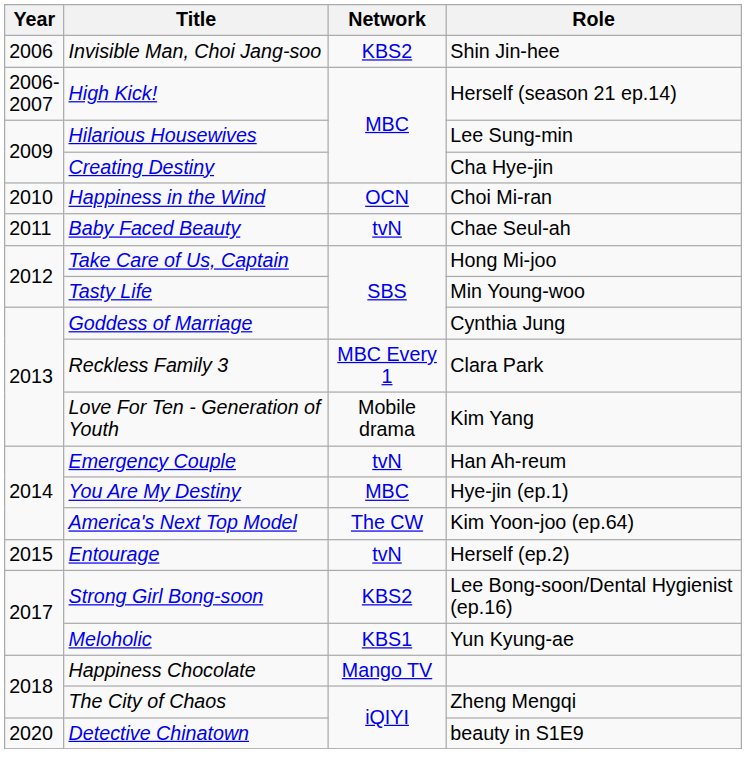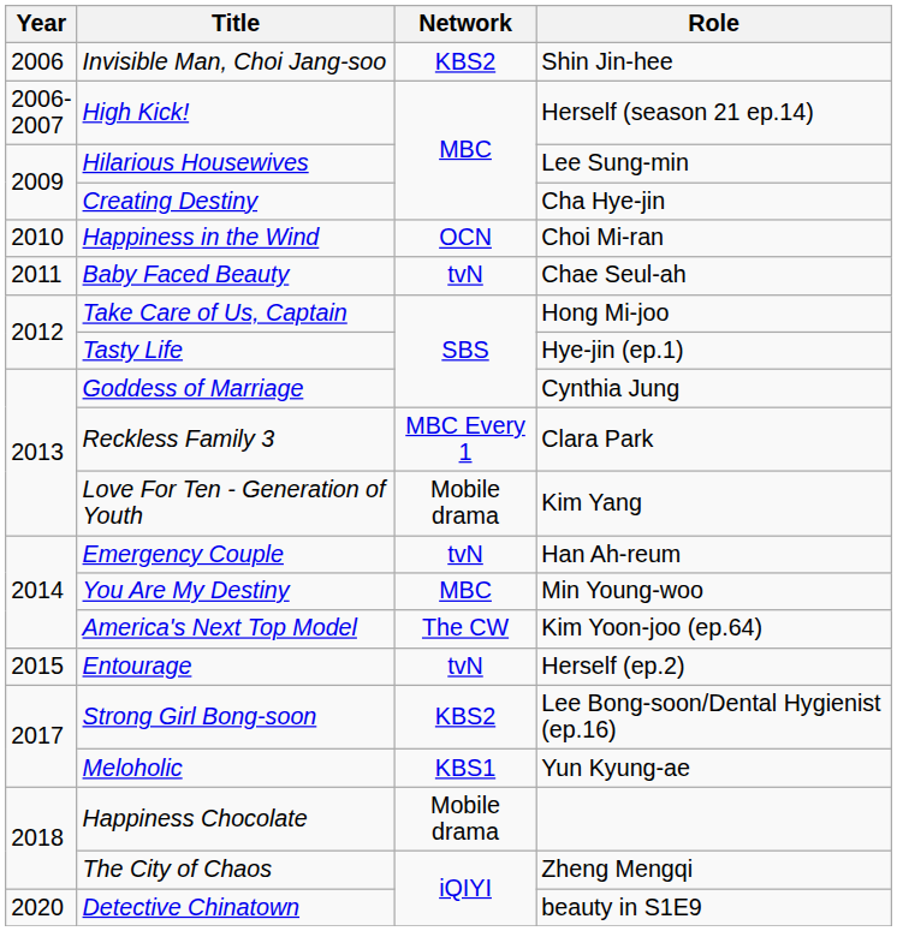Tasty Life | Role: Min Young-woo -> Hye-jin (ep.1)
You Are My Destiny | Role: Hye-jin (ep.1) -> Min Young-woo
Happiness Chocolate | Network: Mango TV -> Mobile drama
